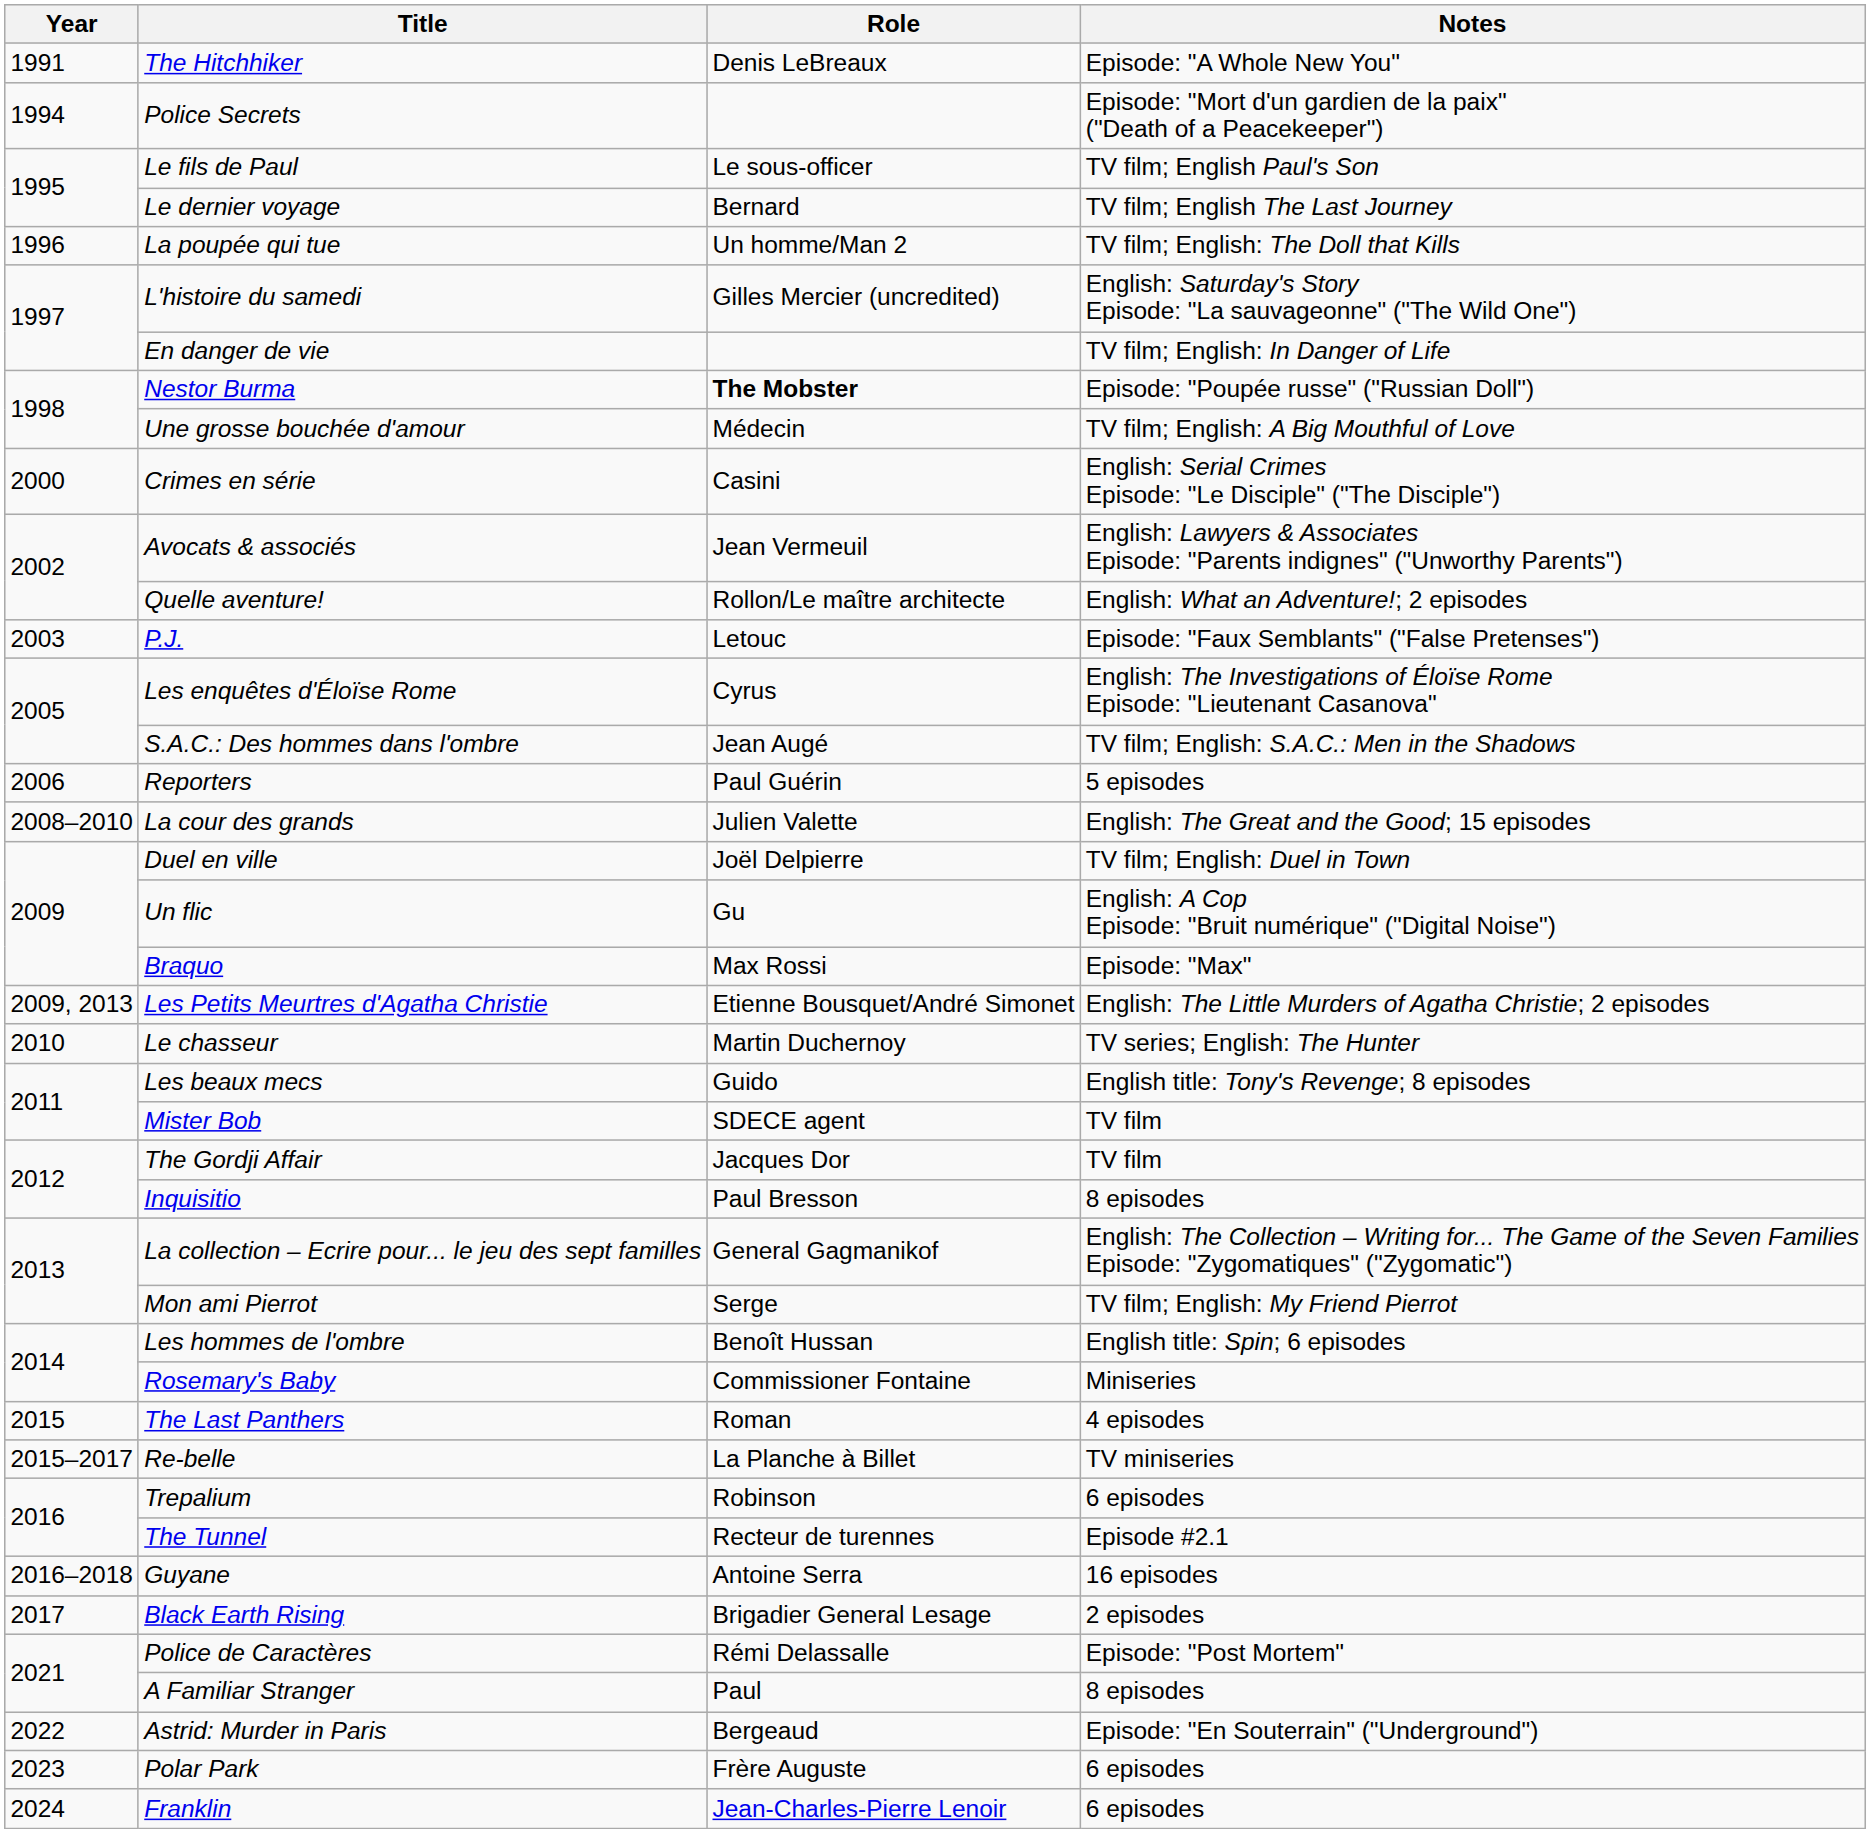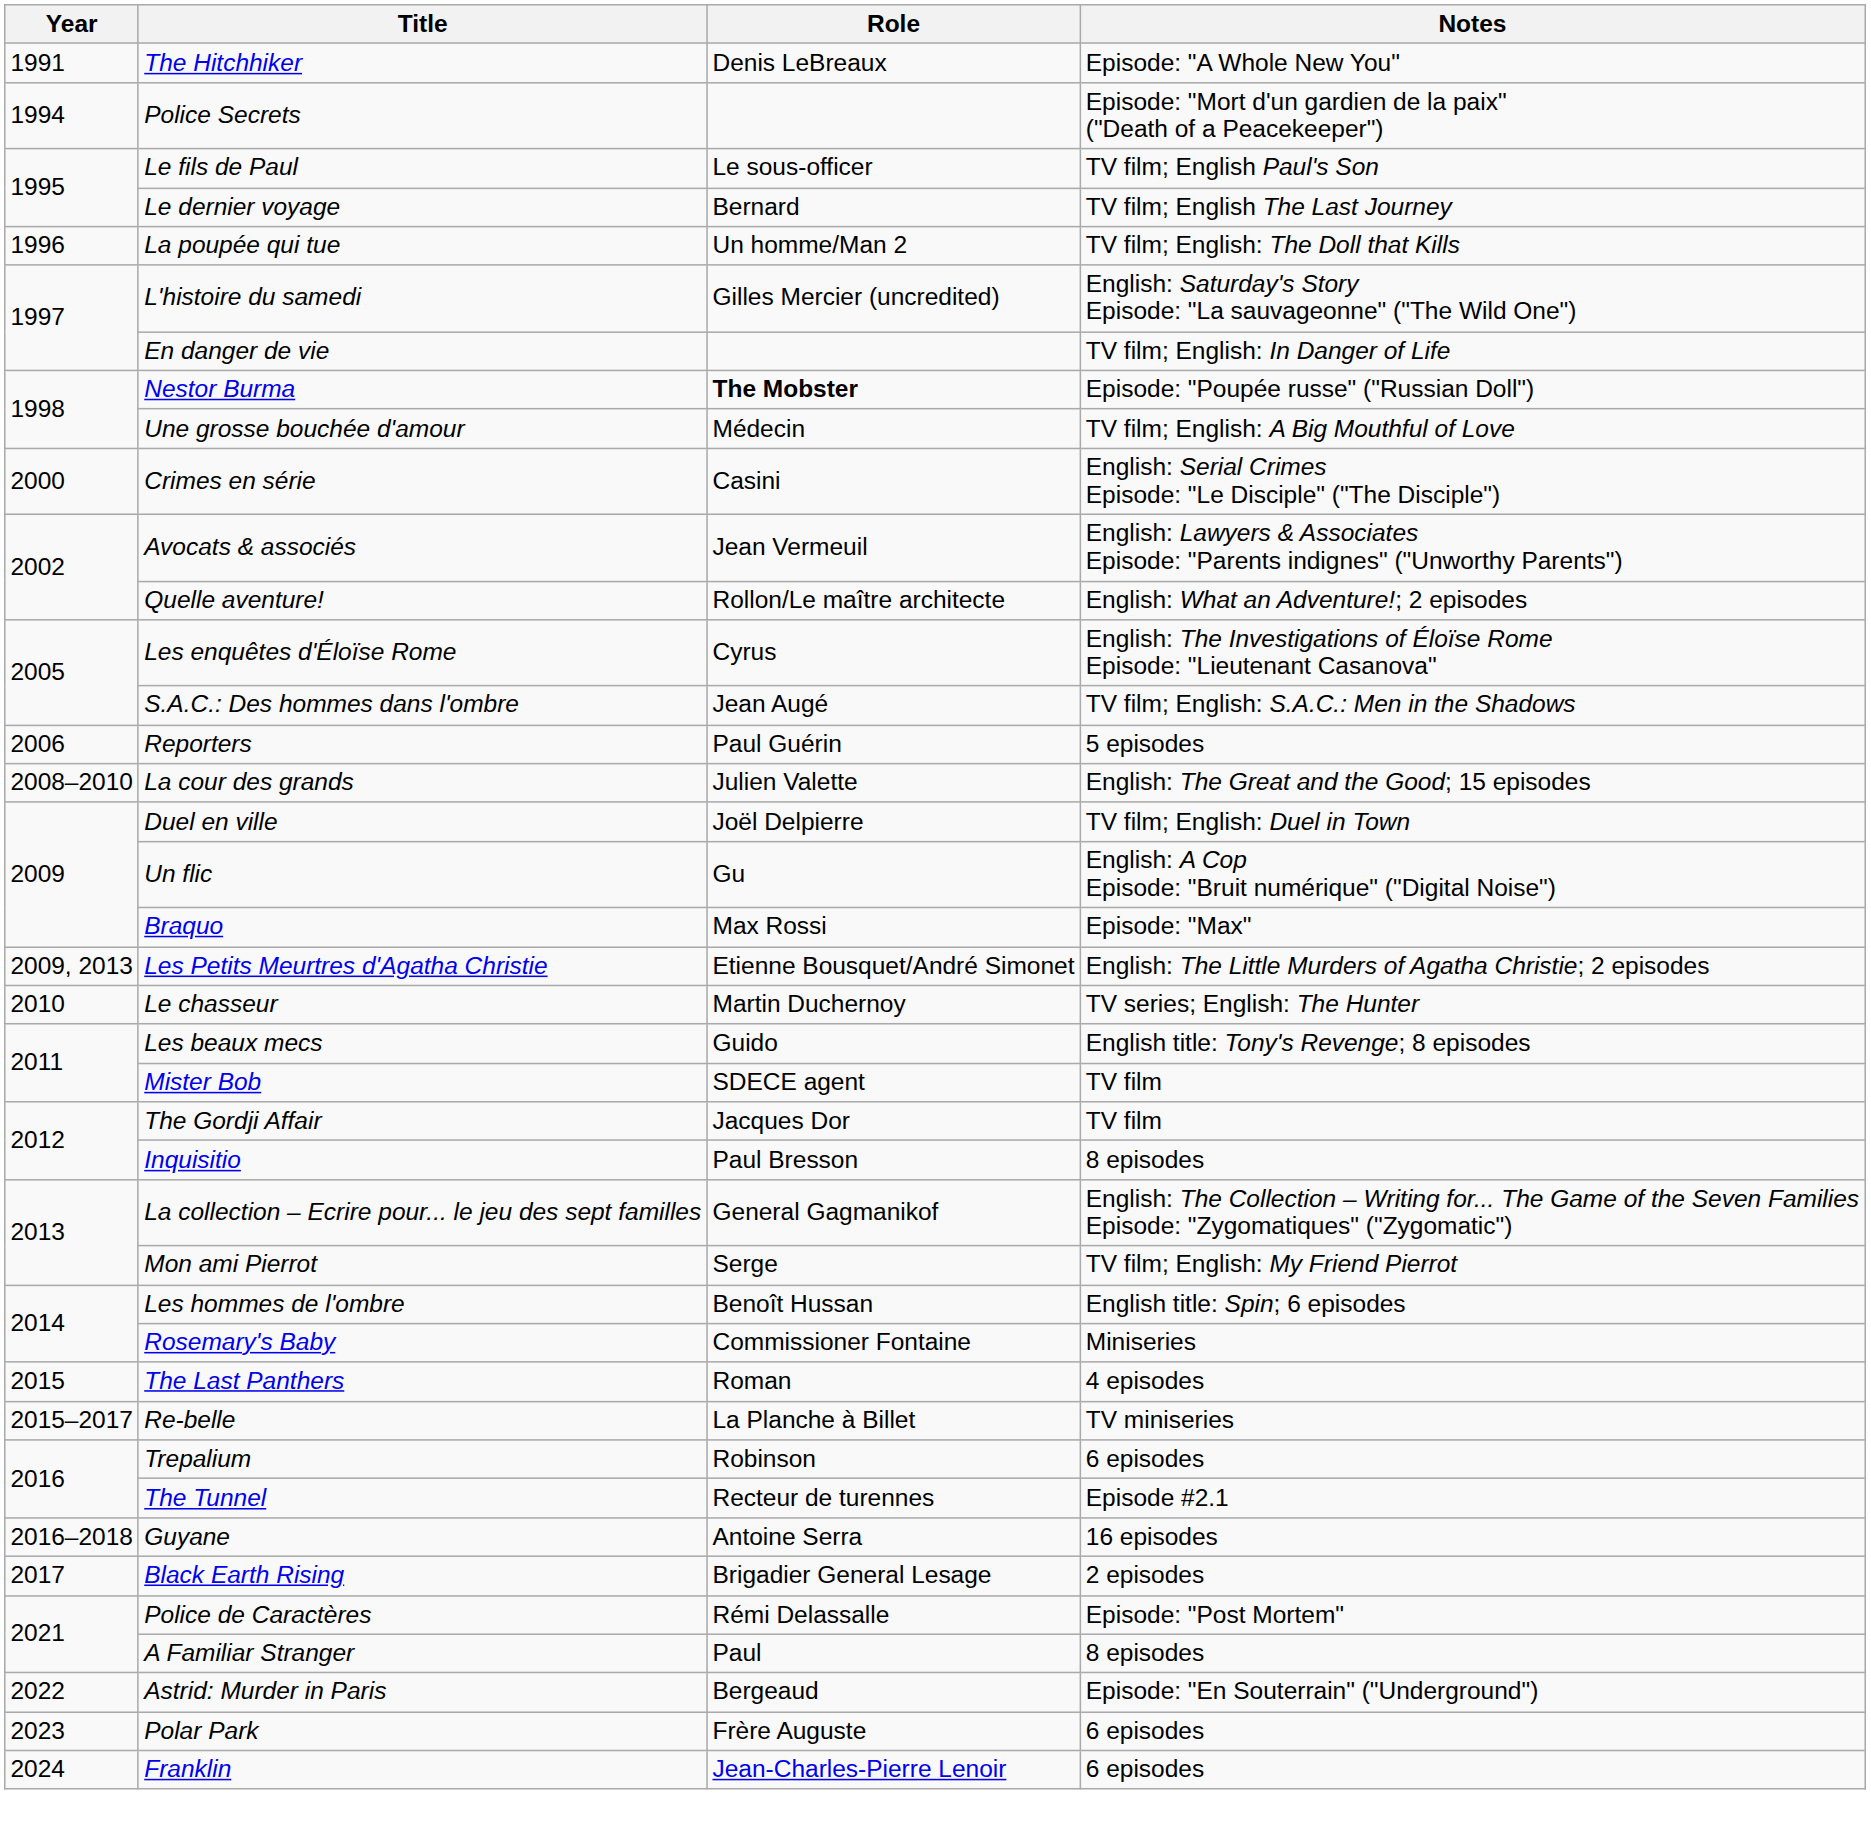- row: 2003 | P.J. | Letouc | Episode: "Faux Semblants" ("False Pretenses")
